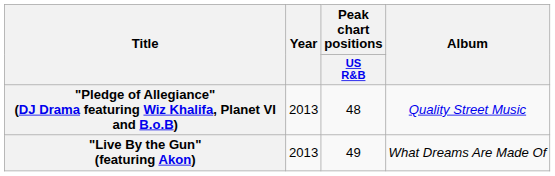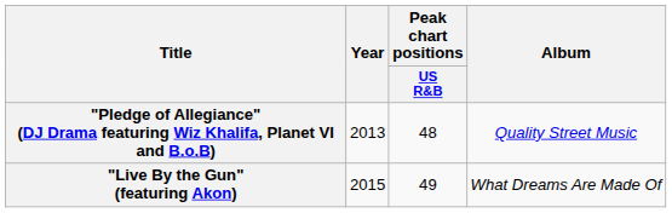"Live By the Gun" (featuring Akon) | Year: 2013 -> 2015
